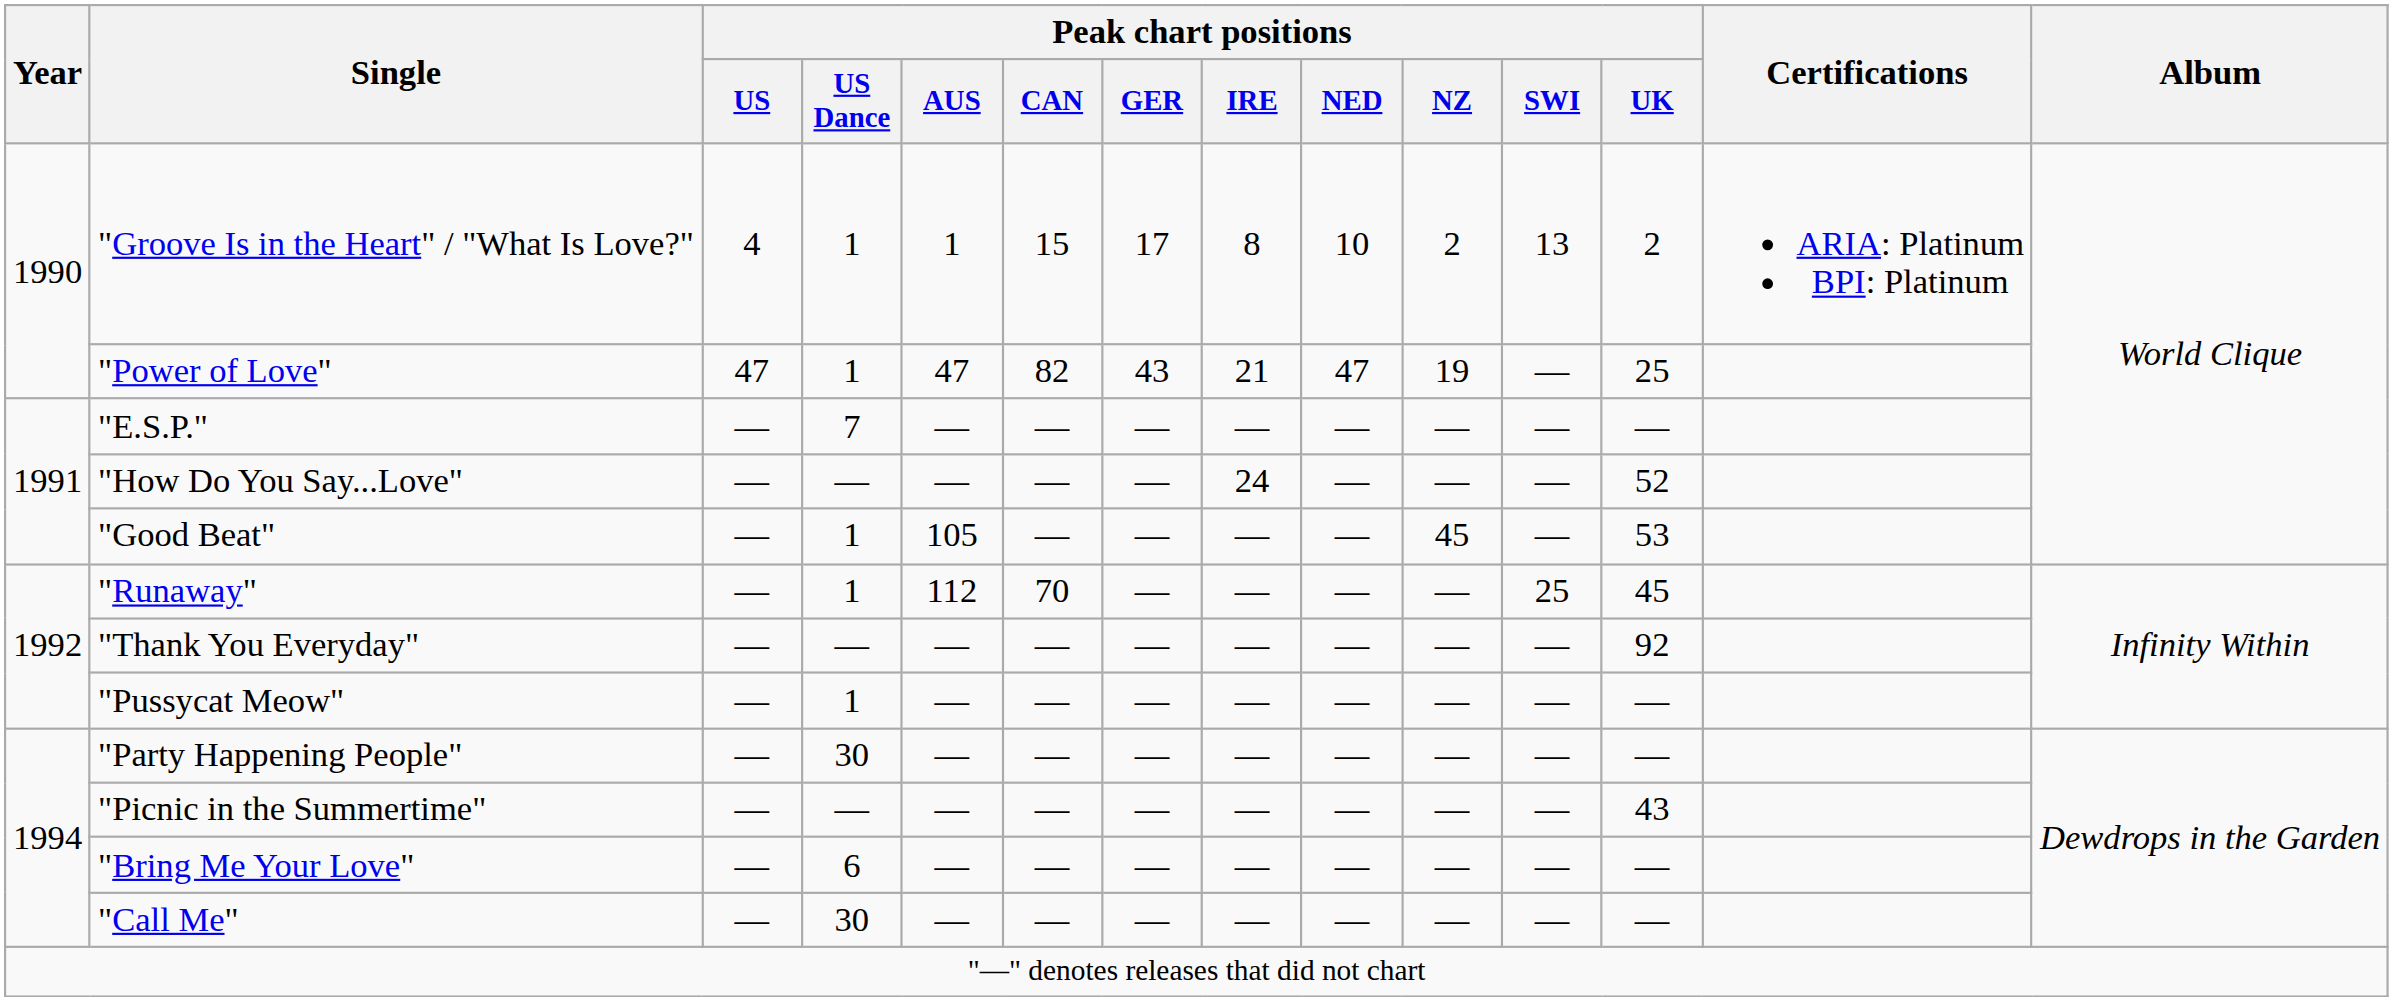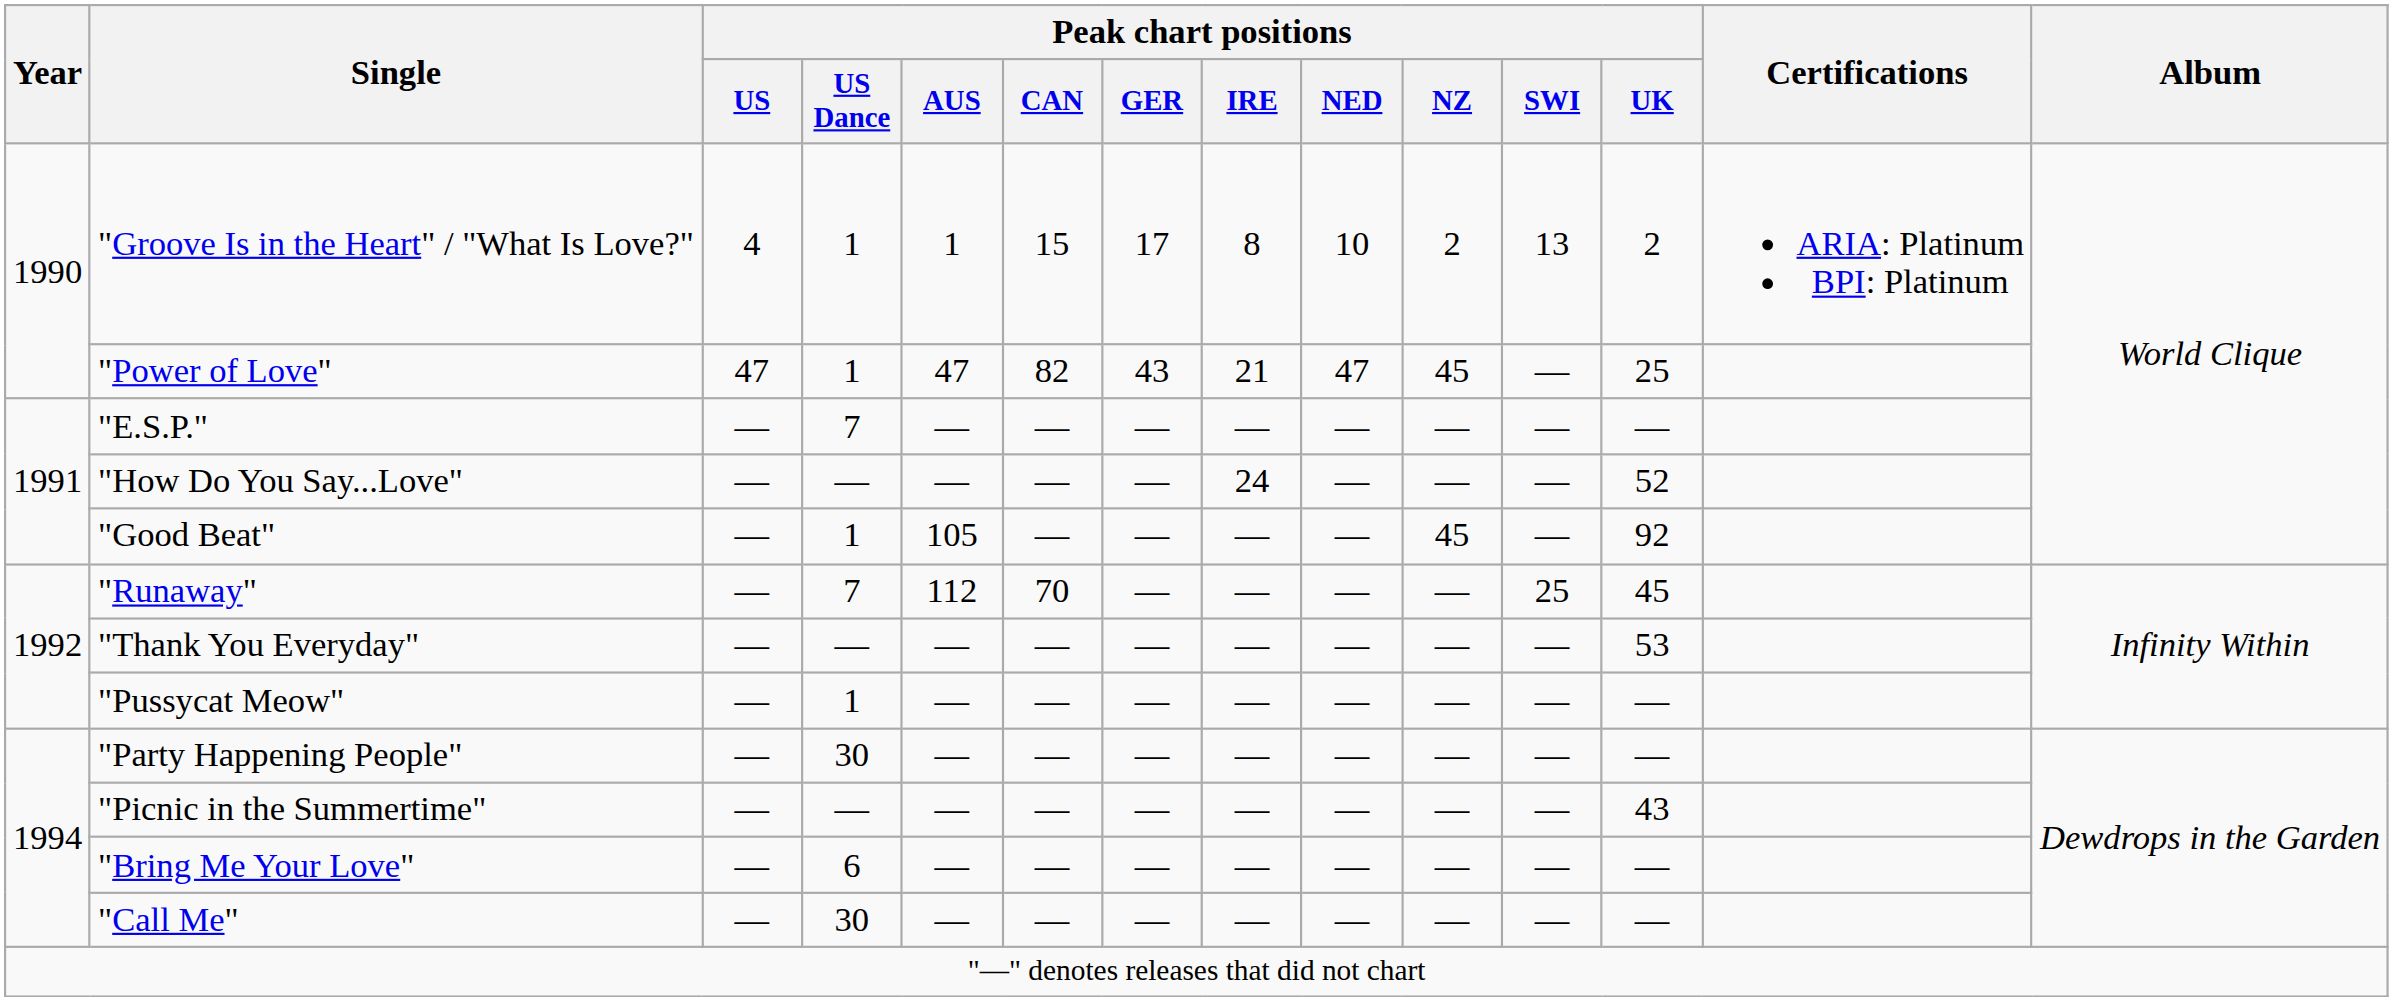"Power of Love" | Peak chart positions / NZ: 19 -> 45
"Good Beat" | Peak chart positions / UK: 53 -> 92
"Runaway" | Peak chart positions / US Dance: 1 -> 7
"Thank You Everyday" | Peak chart positions / UK: 92 -> 53
